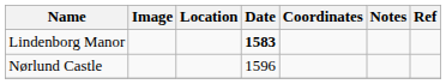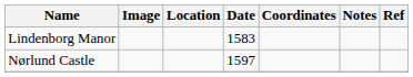Lindenborg Manor | Date: bold -> normal
Nørlund Castle | Date: 1596 -> 1597
